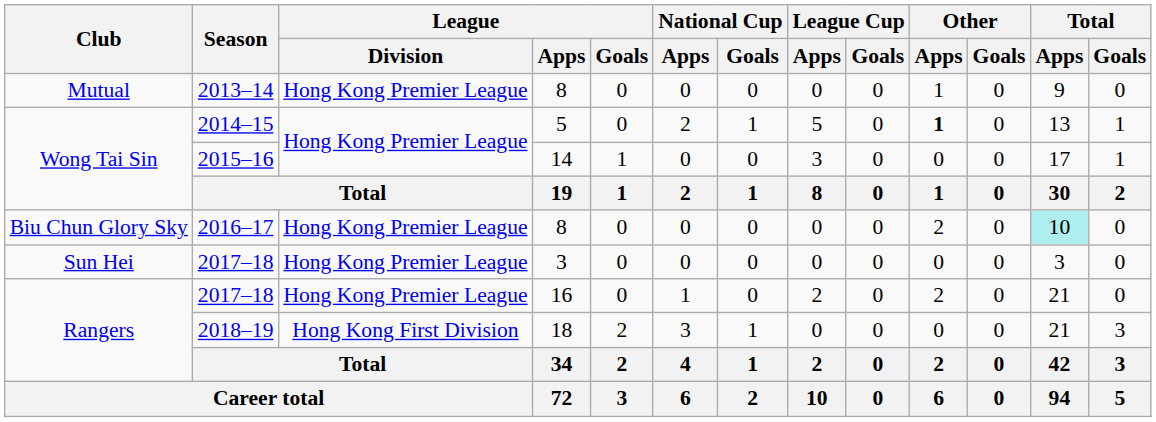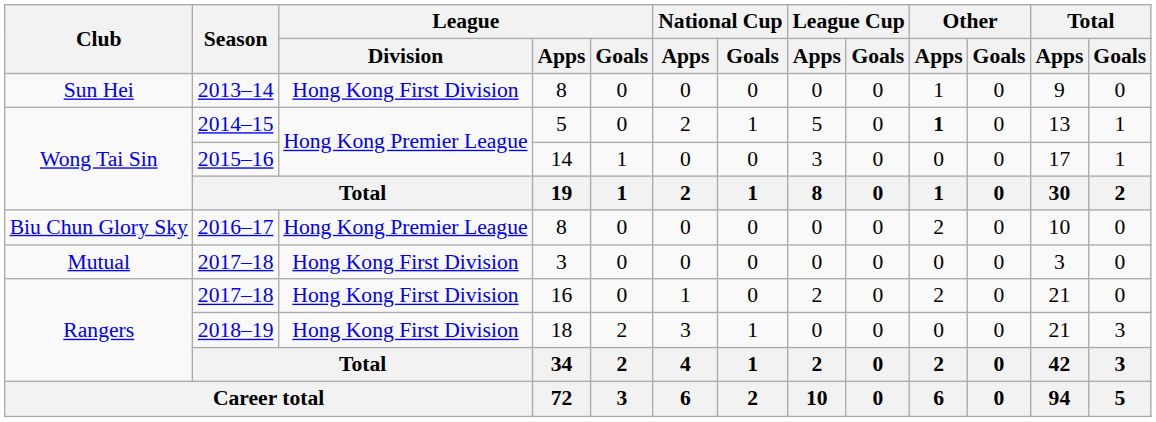2013–14 | Club: Mutual -> Sun Hei
2013–14 | League / Division: Hong Kong Premier League -> Hong Kong First Division
2016–17 | Total / Apps: paleturquoise background -> no background
2017–18 / 3 | Club: Sun Hei -> Mutual
2017–18 / 3 | League / Division: Hong Kong Premier League -> Hong Kong First Division
2017–18 / 16 | League / Division: Hong Kong Premier League -> Hong Kong First Division
